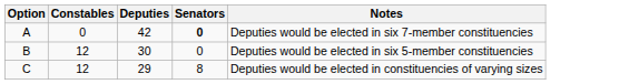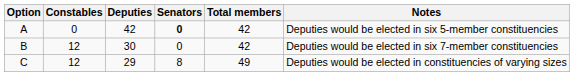+ column: Total members | 42 | 42 | 49
A | Notes: Deputies would be elected in six 7-member constituencies -> Deputies would be elected in six 5-member constituencies
B | Notes: Deputies would be elected in six 5-member constituencies -> Deputies would be elected in six 7-member constituencies
